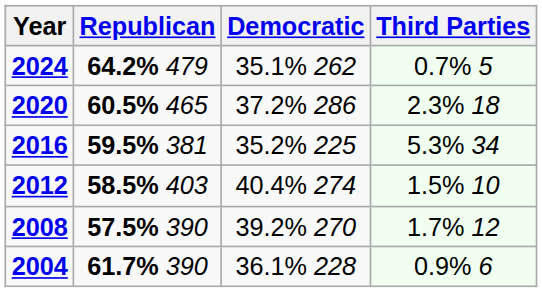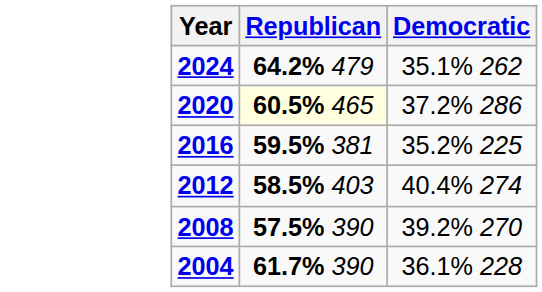- column: Third Parties | 0.7% 5 | 2.3% 18 | 5.3% 34 | 1.5% 10 | 1.7% 12 | 0.9% 6
2020 | Republican: no background -> lightyellow background
